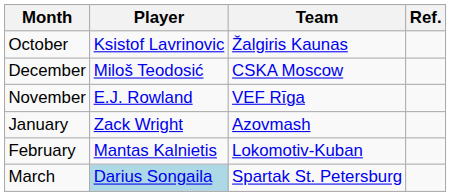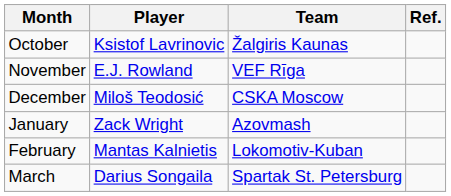rows swapped: November <-> December
March | Player: lightblue background -> no background
